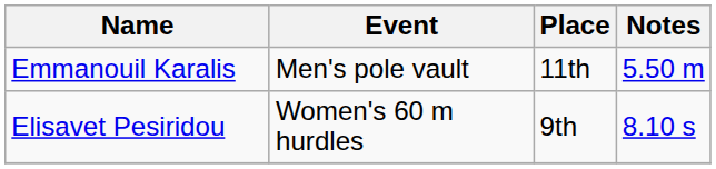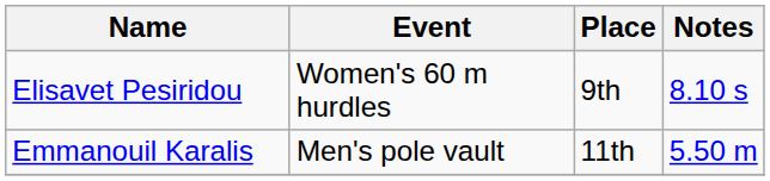rows swapped: Elisavet Pesiridou <-> Emmanouil Karalis
